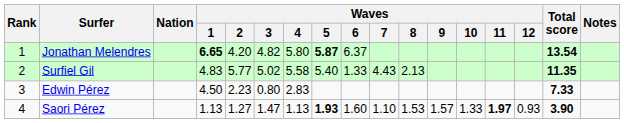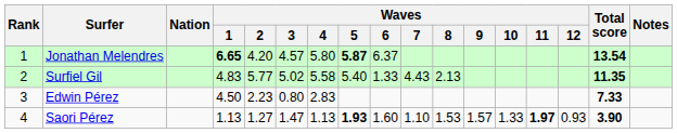Jonathan Melendres | Waves / 3: 4.82 -> 4.57
